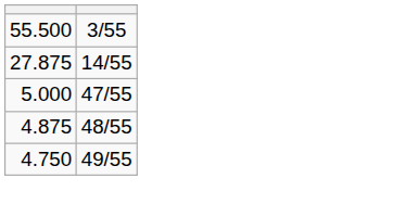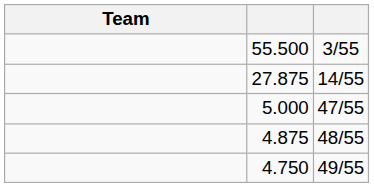+ column: Team
